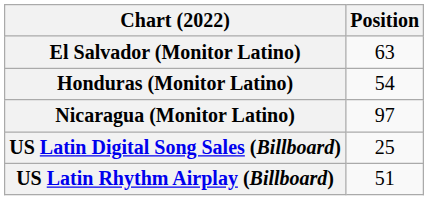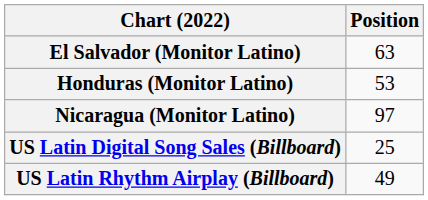Honduras (Monitor Latino) | Position: 54 -> 53
US Latin Rhythm Airplay (Billboard) | Position: 51 -> 49
